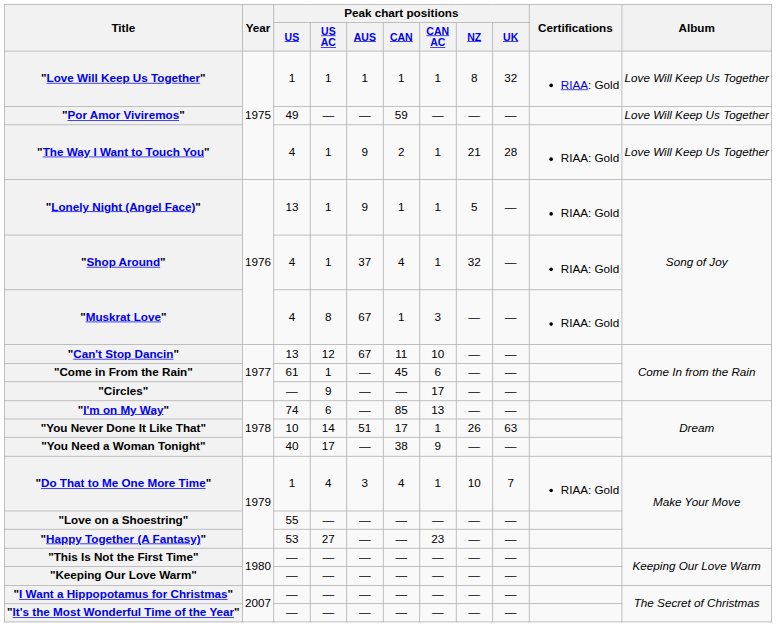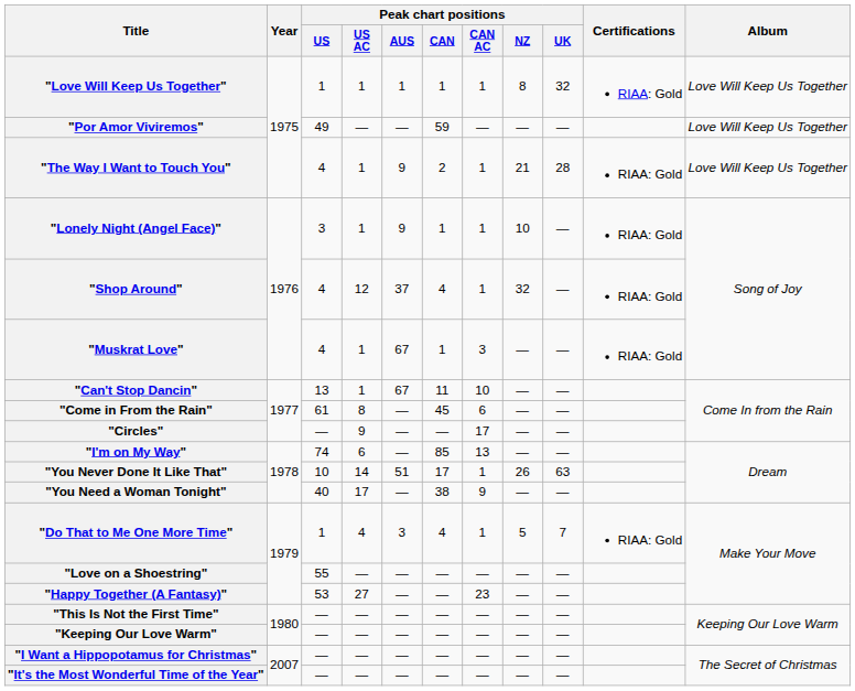"Lonely Night (Angel Face)" | Peak chart positions / US: 13 -> 3
"Lonely Night (Angel Face)" | Peak chart positions / NZ: 5 -> 10
"Shop Around" | Peak chart positions / US AC: 1 -> 12
"Muskrat Love" | Peak chart positions / US AC: 8 -> 1
"Can't Stop Dancin" | Peak chart positions / US AC: 12 -> 1
"Come in From the Rain" | Peak chart positions / US AC: 1 -> 8
"Do That to Me One More Time" | Peak chart positions / NZ: 10 -> 5
